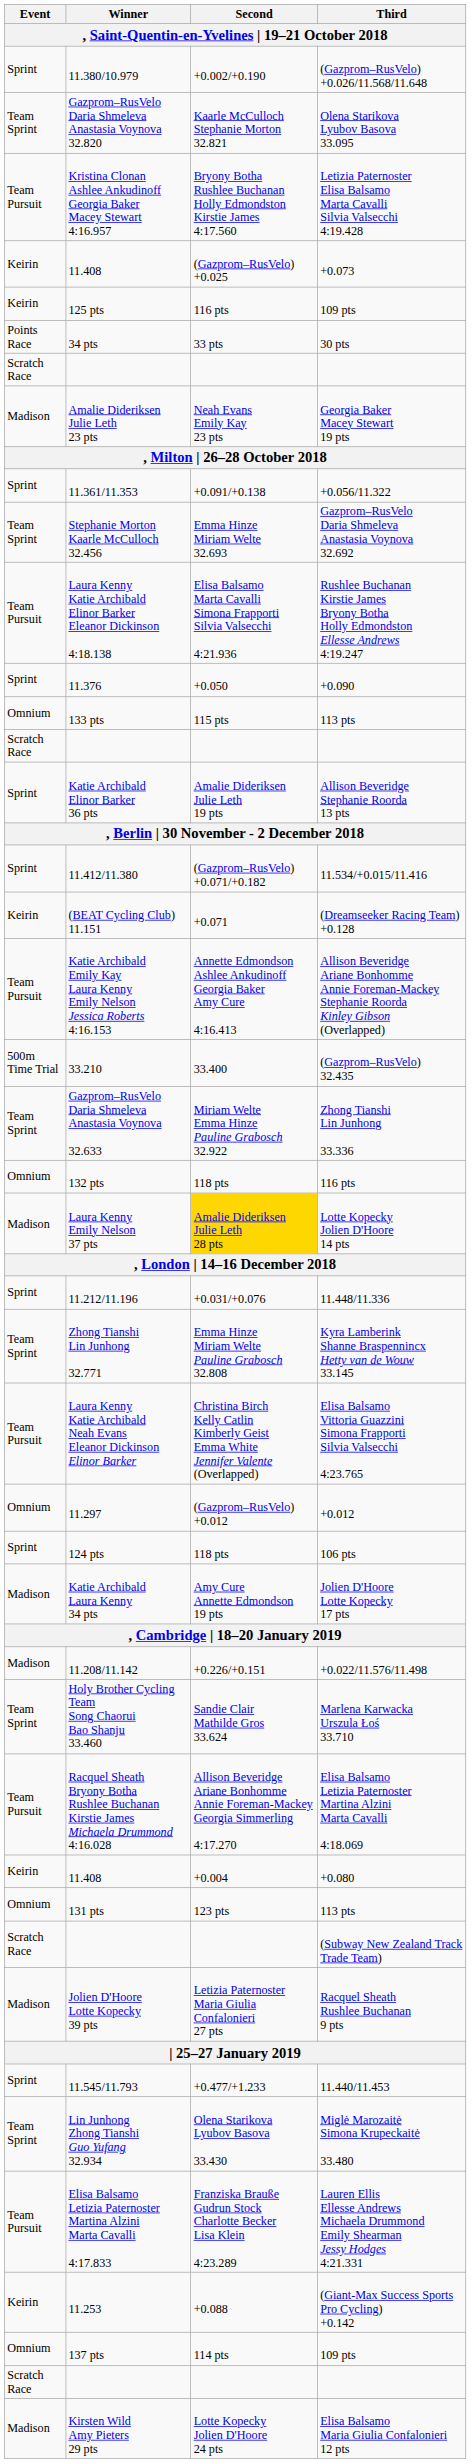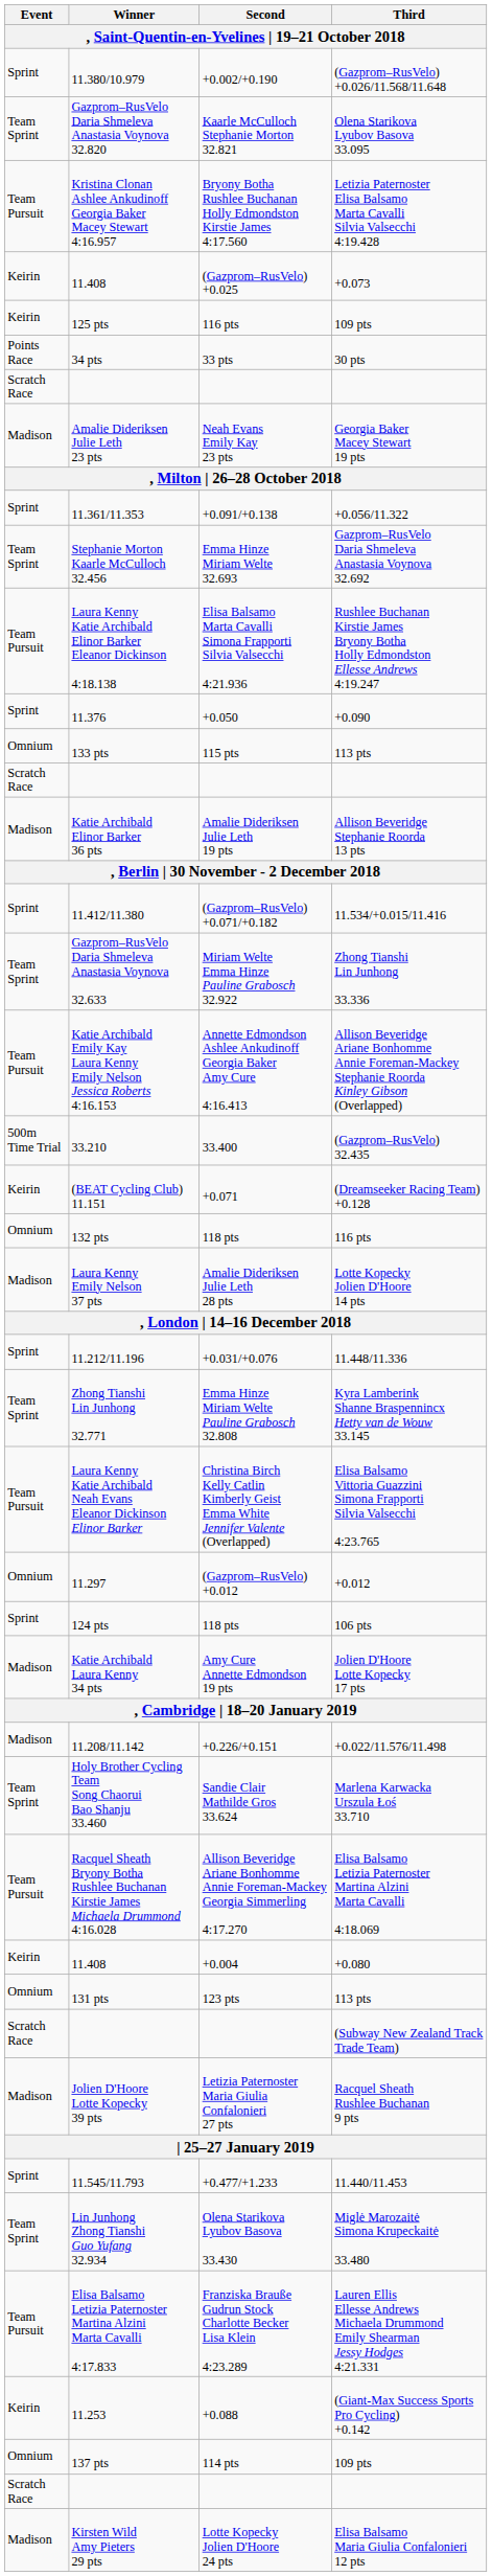Katie Archibald Elinor Barker 36 pts | Event: Sprint -> Madison
rows swapped: Gazprom–RusVelo Daria Shmeleva Anastasia Voynova 32.633 <-> (BEAT Cycling Club) 11.151
Laura Kenny Emily Nelson 37 pts | Second: gold background -> no background
